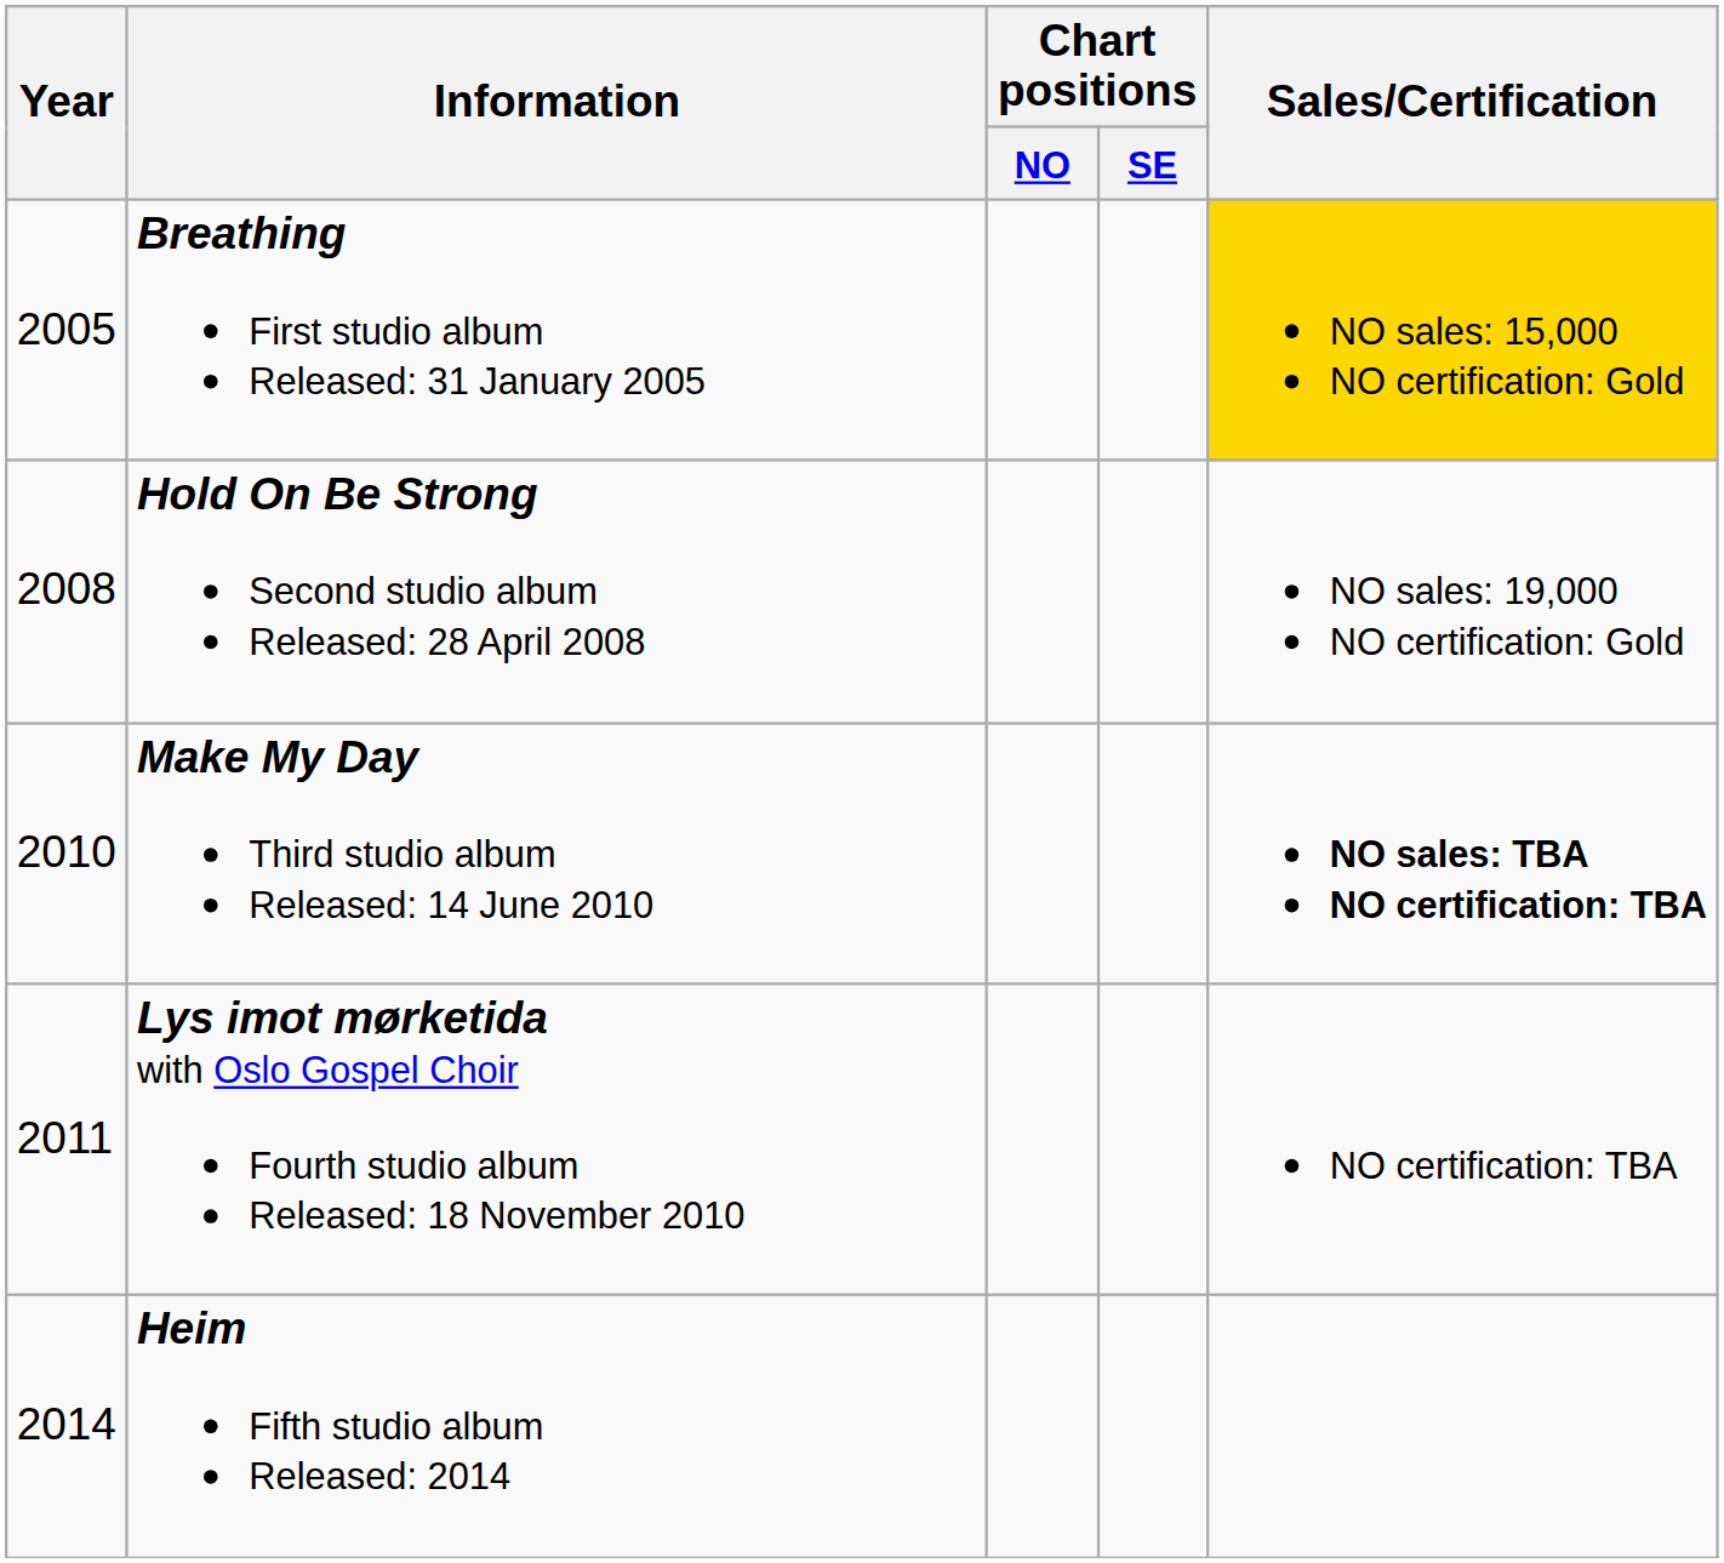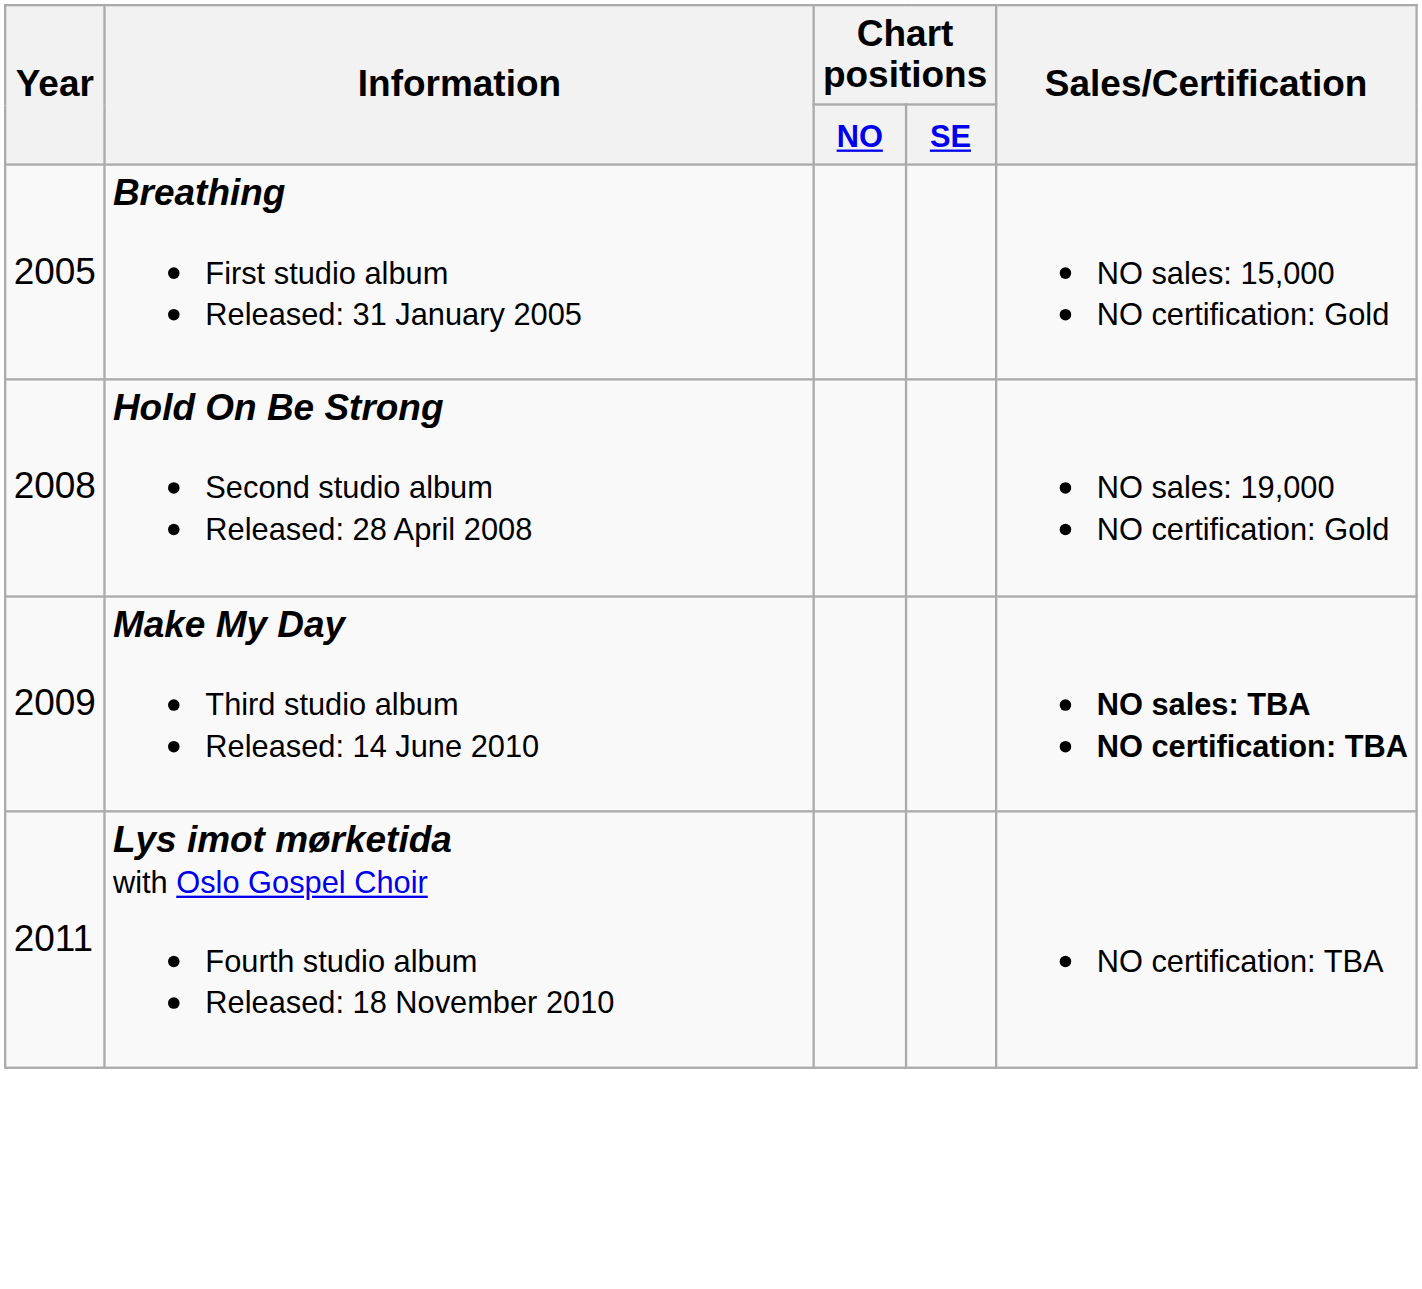Breathing First studio album Released: 31 January 2005 | Sales/Certification: gold background -> no background
Make My Day Third studio album Released: 14 June 2010 | Year: 2010 -> 2009
- row: 2014 | Heim Fifth studio album Released: 2014
